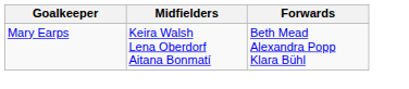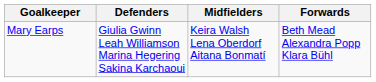+ column: Defenders | Giulia Gwinn Leah Williamson Marina Hegering Sakina Karchaoui
